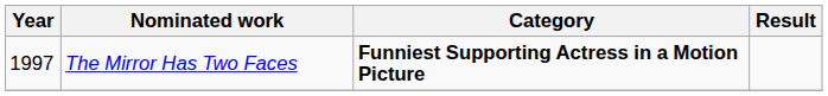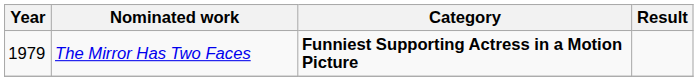The Mirror Has Two Faces | Year: 1997 -> 1979
